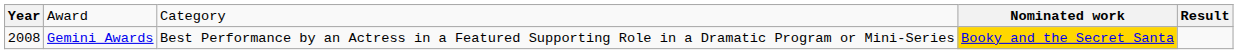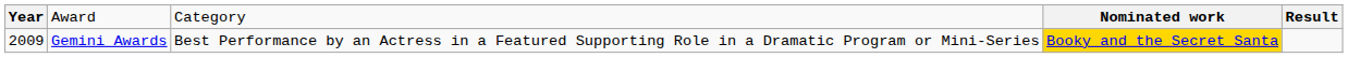Gemini Awards | column 1: 2008 -> 2009
